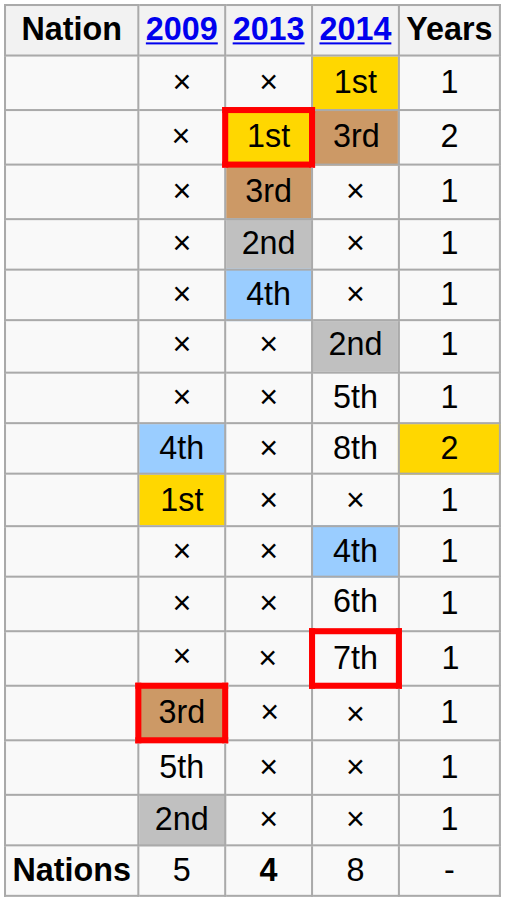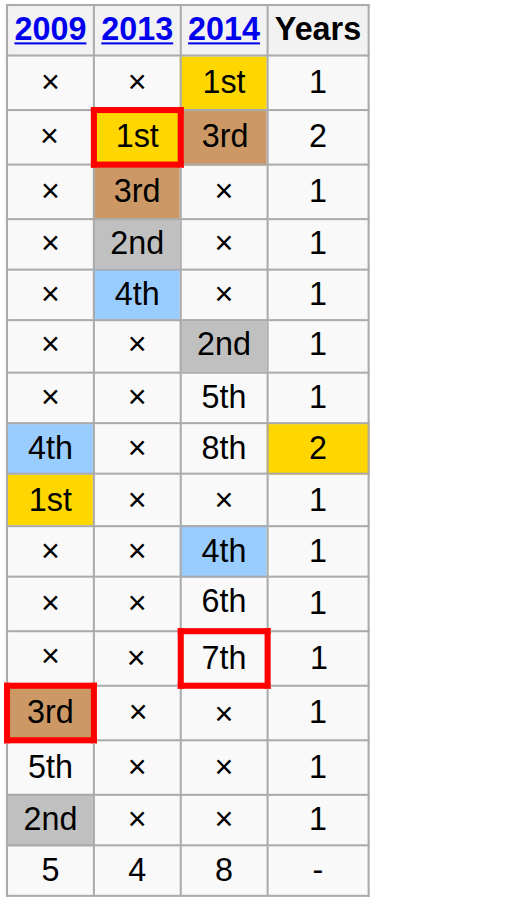- column: Nation | Nations
8 | 2013: bold -> normal
